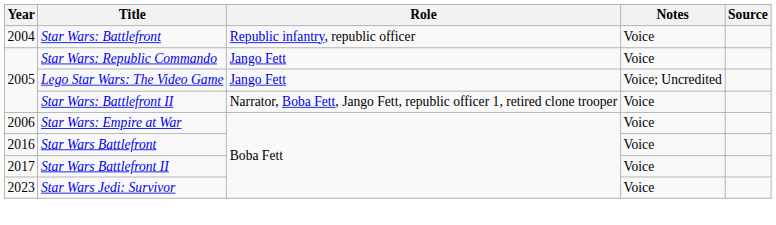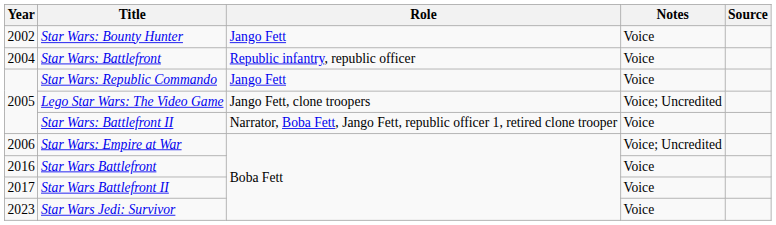+ row: 2002 | Star Wars: Bounty Hunter | Jango Fett | Voice
Lego Star Wars: The Video Game | Role: Jango Fett -> Jango Fett, clone troopers
Star Wars: Empire at War | Notes: Voice -> Voice; Uncredited
